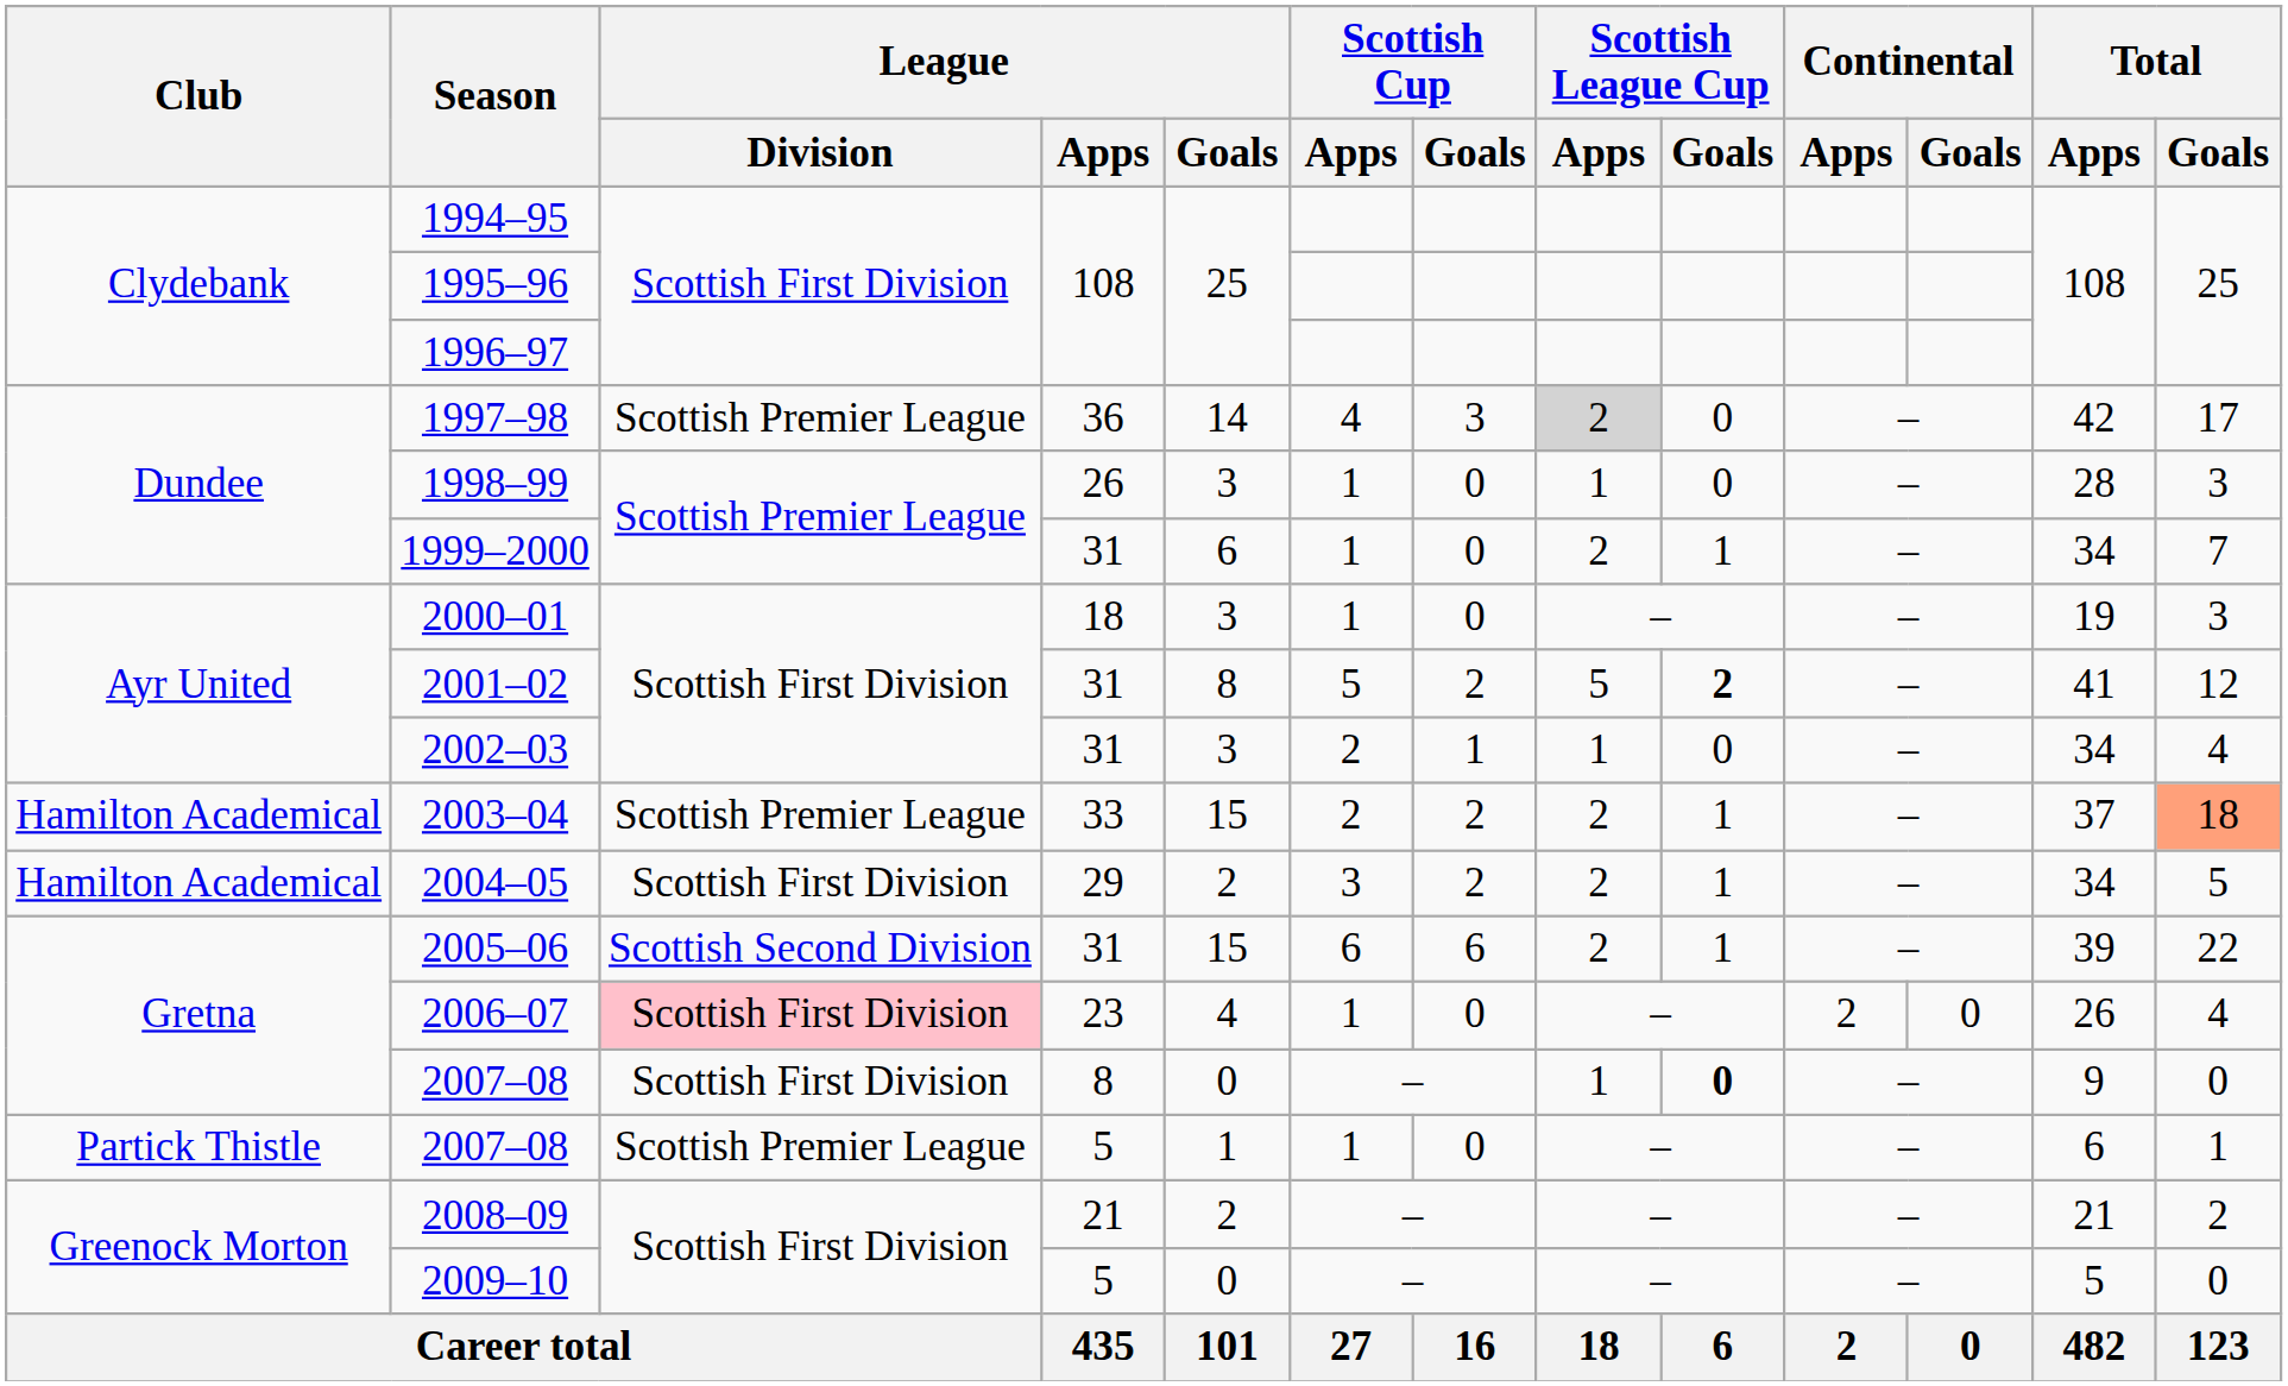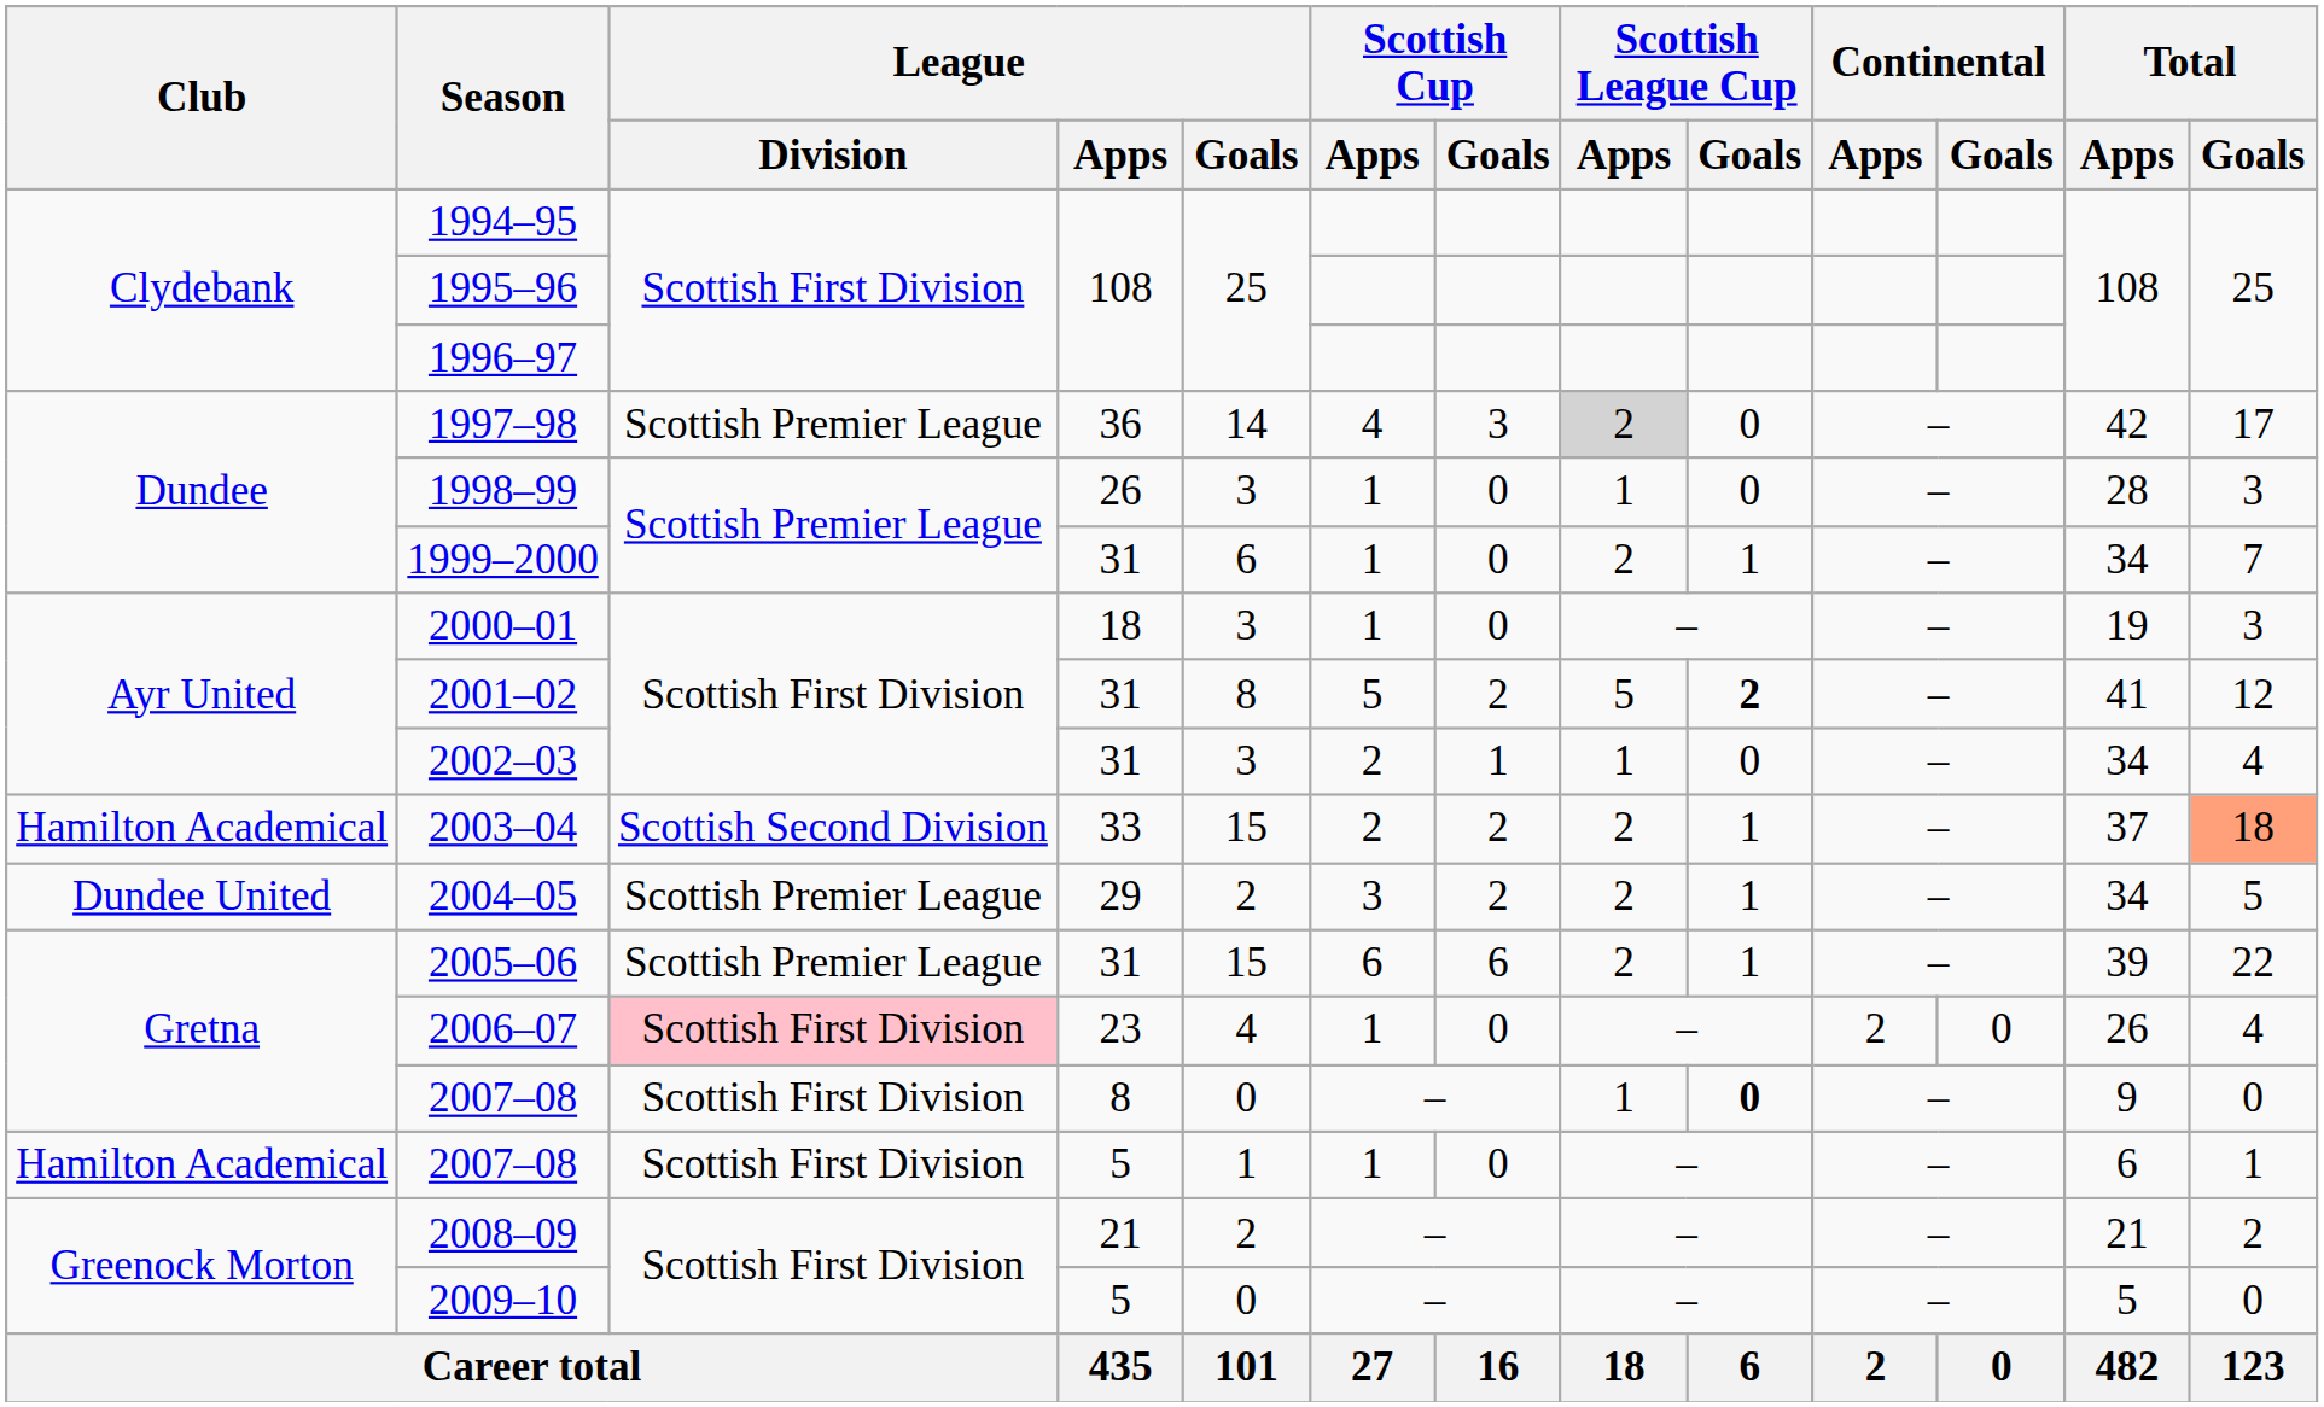2003–04 | League / Division: Scottish Premier League -> Scottish Second Division
2004–05 | Club: Hamilton Academical -> Dundee United
2004–05 | League / Division: Scottish First Division -> Scottish Premier League
2005–06 | League / Division: Scottish Second Division -> Scottish Premier League
2007–08 / 5 | Club: Partick Thistle -> Hamilton Academical
2007–08 / 5 | League / Division: Scottish Premier League -> Scottish First Division
